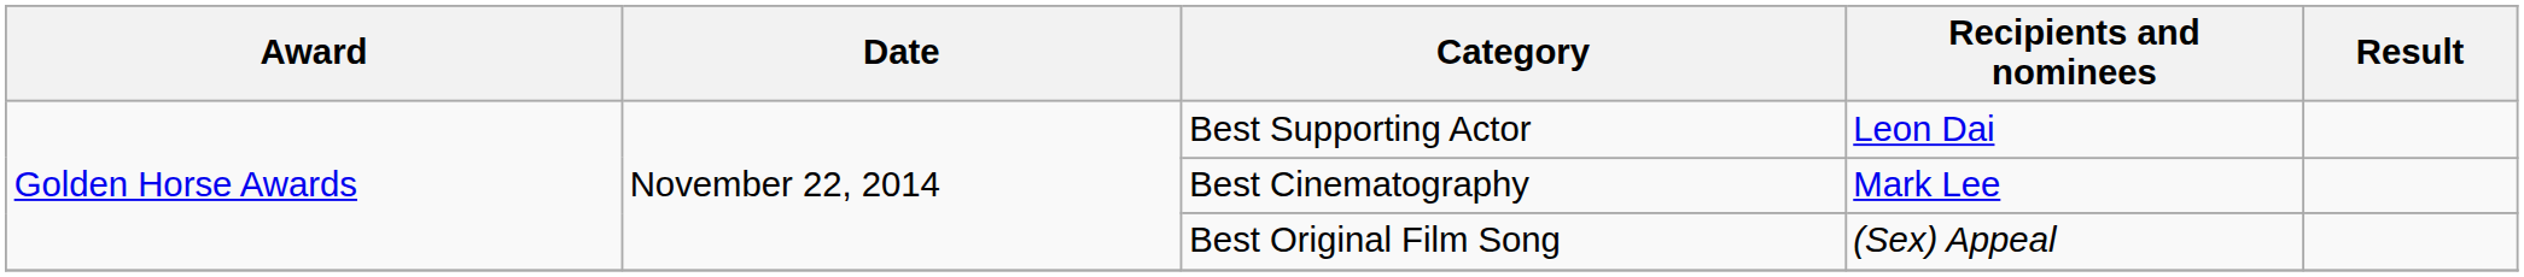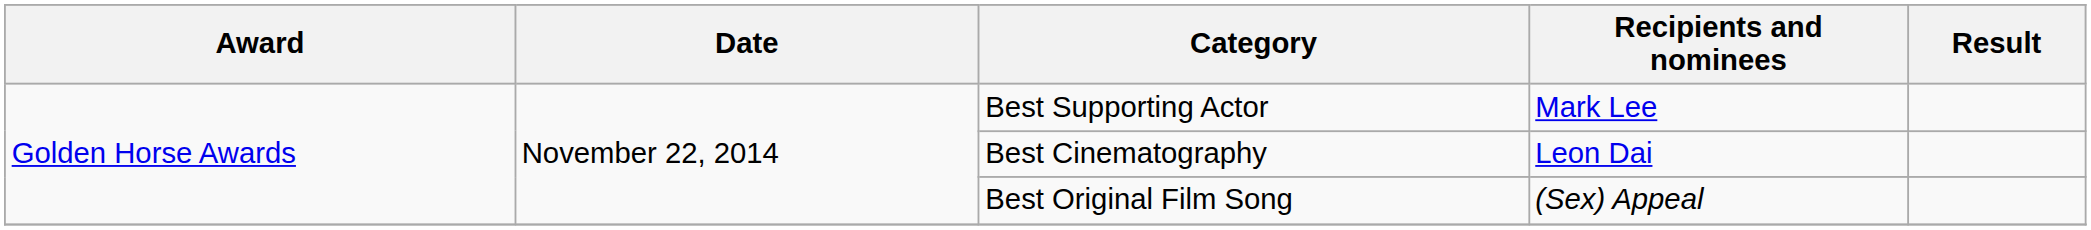Best Supporting Actor | Recipients and nominees: Leon Dai -> Mark Lee
Best Cinematography | Recipients and nominees: Mark Lee -> Leon Dai
